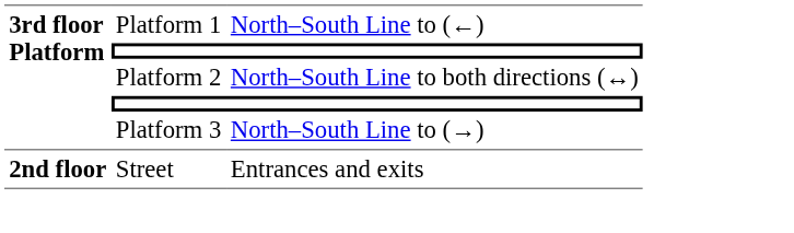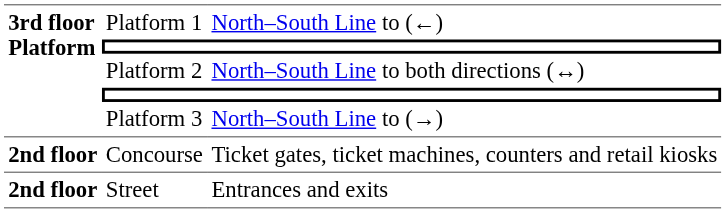+ row: 2nd floor | Concourse | Ticket gates, ticket machines, counters and retail kiosks
